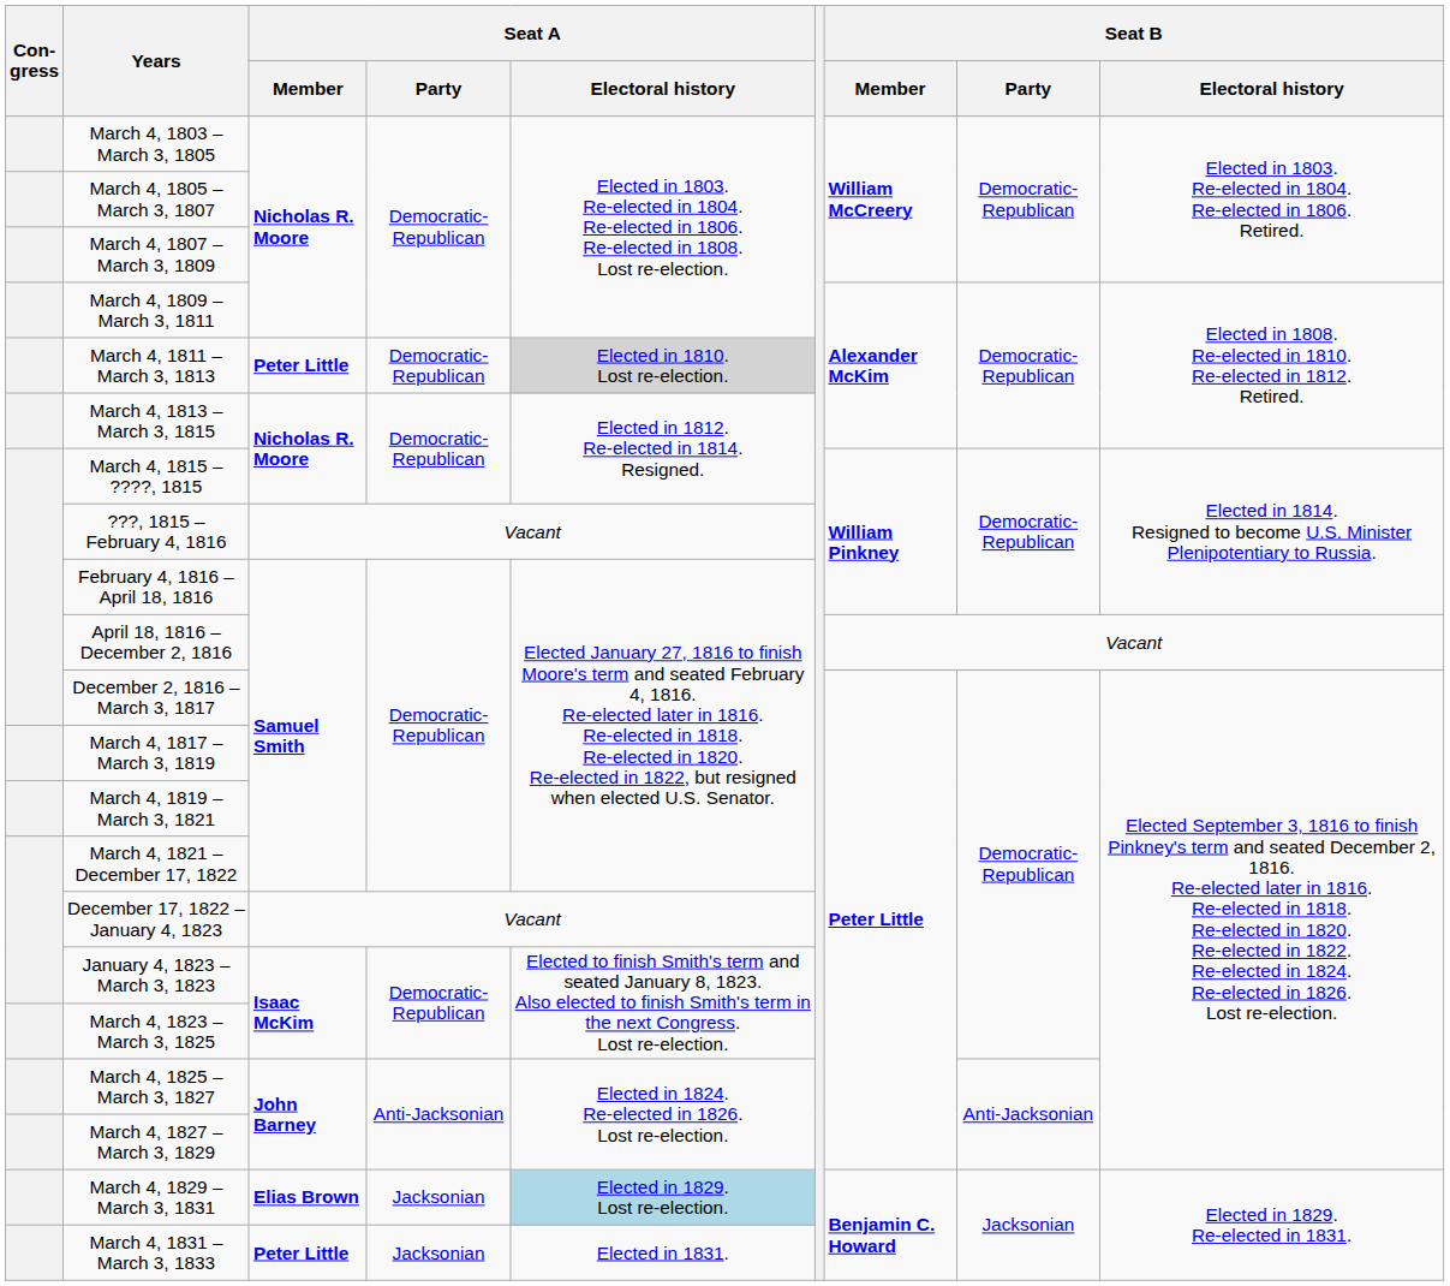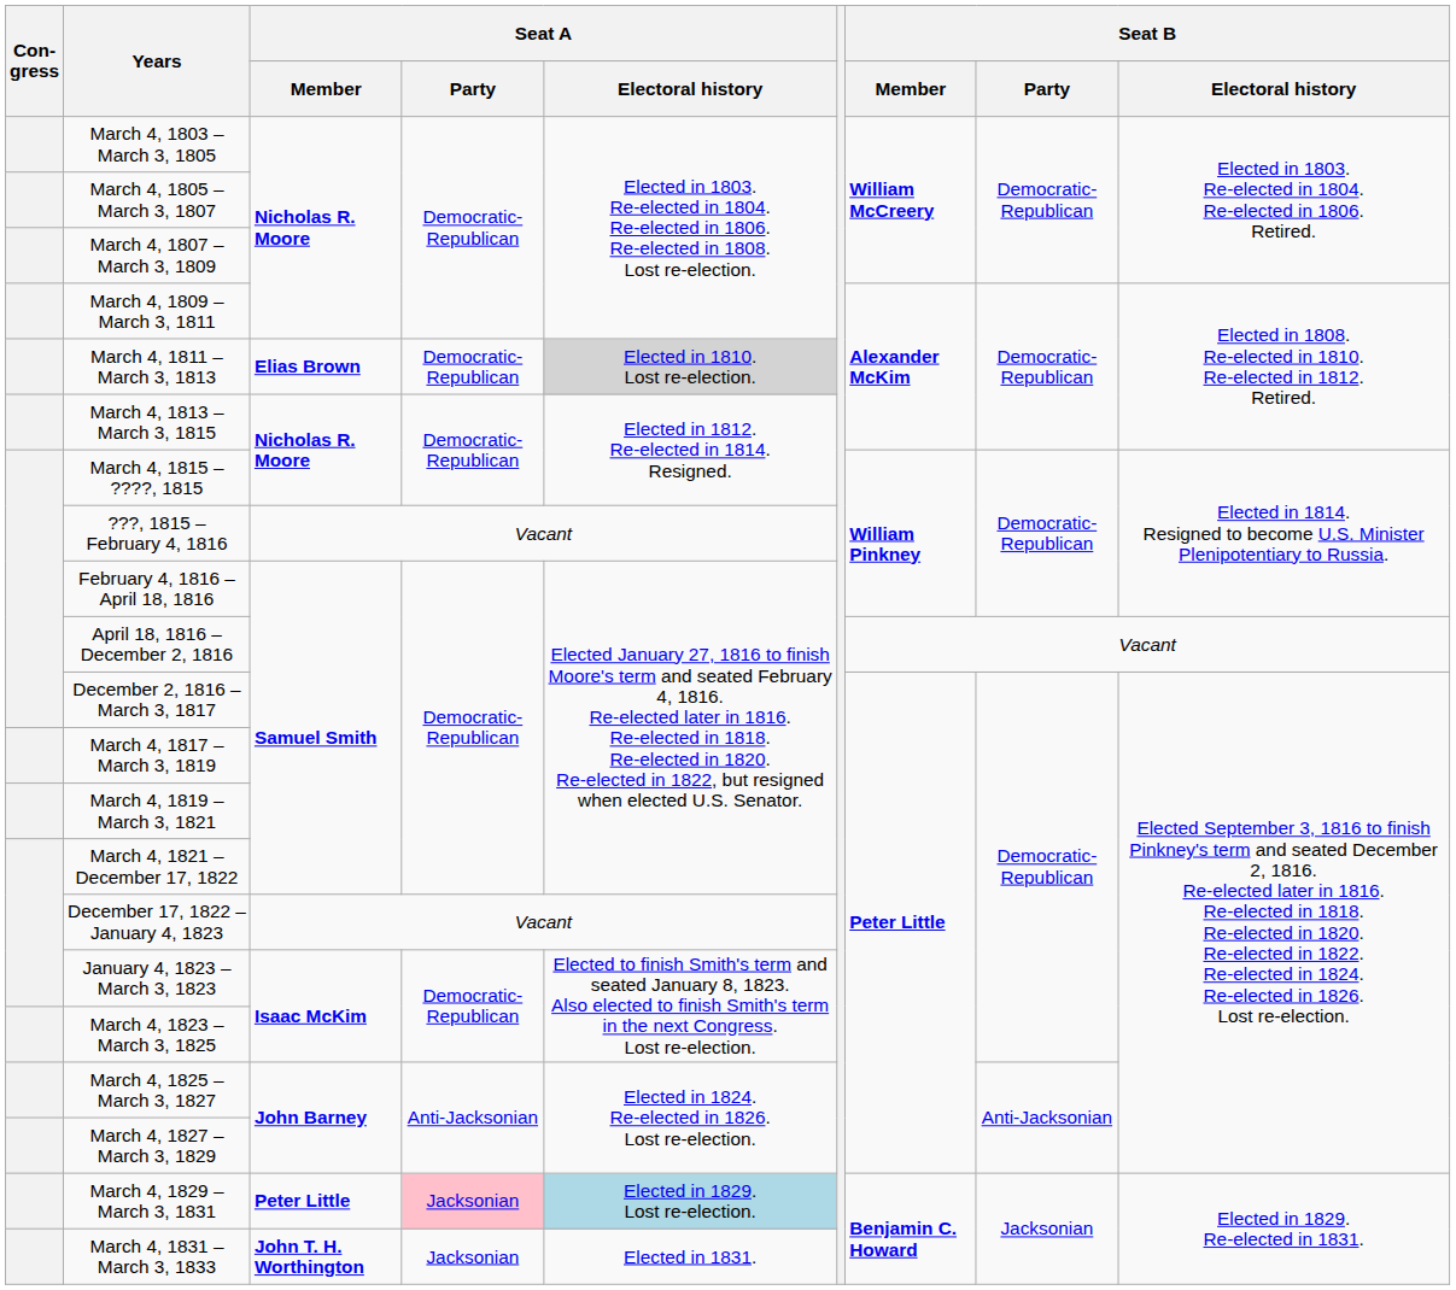March 4, 1811 – March 3, 1813 | Seat A / Member: Peter Little -> Elias Brown
March 4, 1829 – March 3, 1831 | Seat A / Member: Elias Brown -> Peter Little
March 4, 1829 – March 3, 1831 | Seat A / Party: no background -> pink background
March 4, 1831 – March 3, 1833 | Seat A / Member: Peter Little -> John T. H. Worthington
